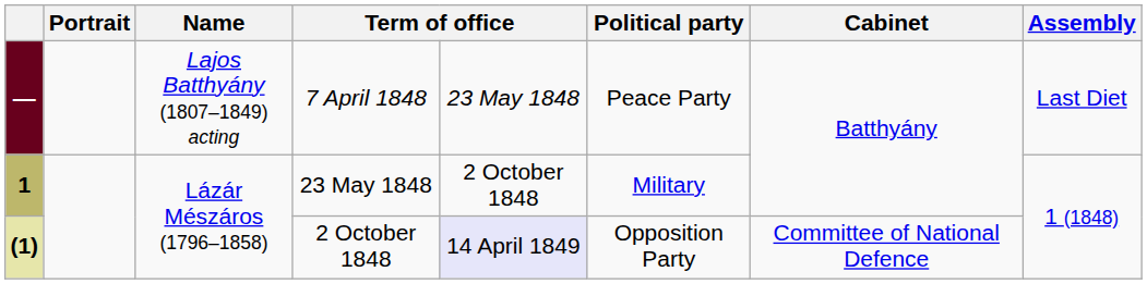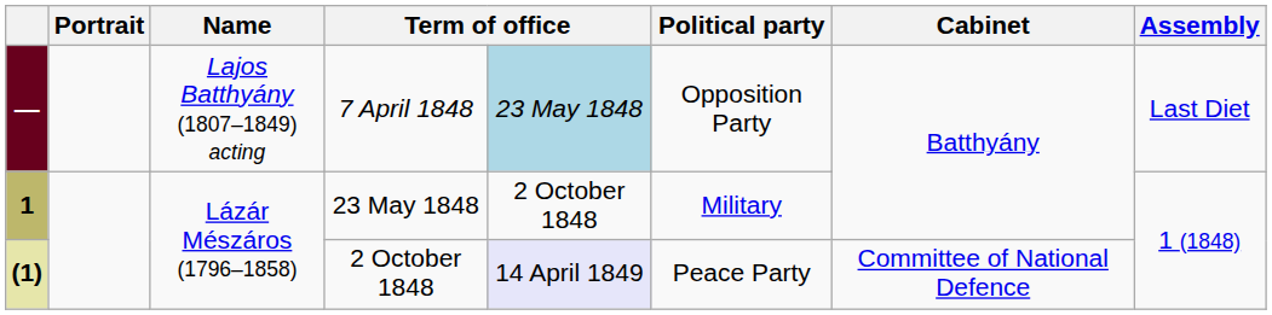— | column 5: no background -> lightblue background
— | Political party: Peace Party -> Opposition Party
(1) | Political party: Opposition Party -> Peace Party
